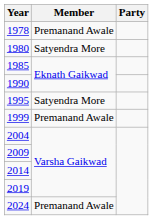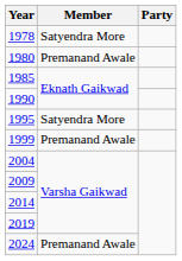1978 | Member: Premanand Awale -> Satyendra More
1980 | Member: Satyendra More -> Premanand Awale
